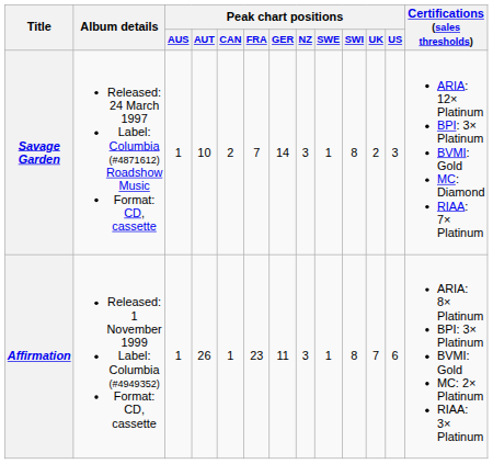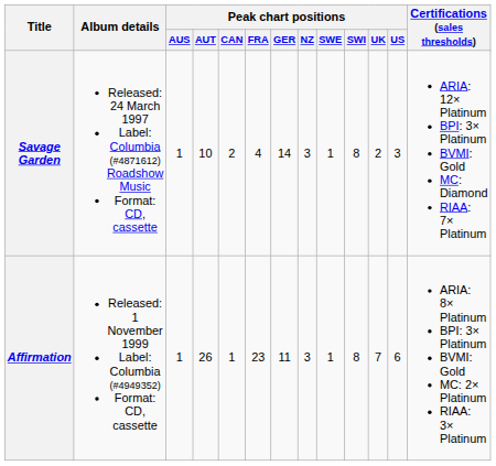Savage Garden | Peak chart positions / FRA: 7 -> 4
